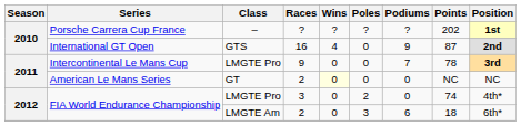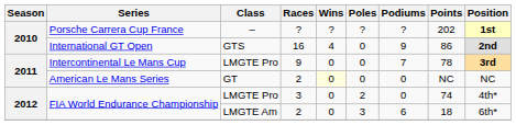International GT Open | Points: 87 -> 86
